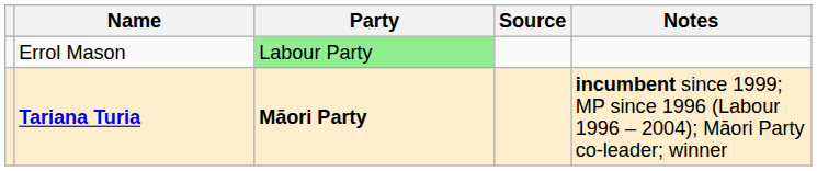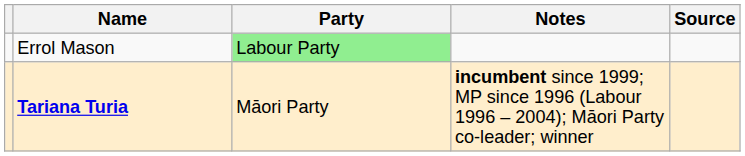columns swapped: Notes <-> Source
Tariana Turia | Party: bold -> normal
